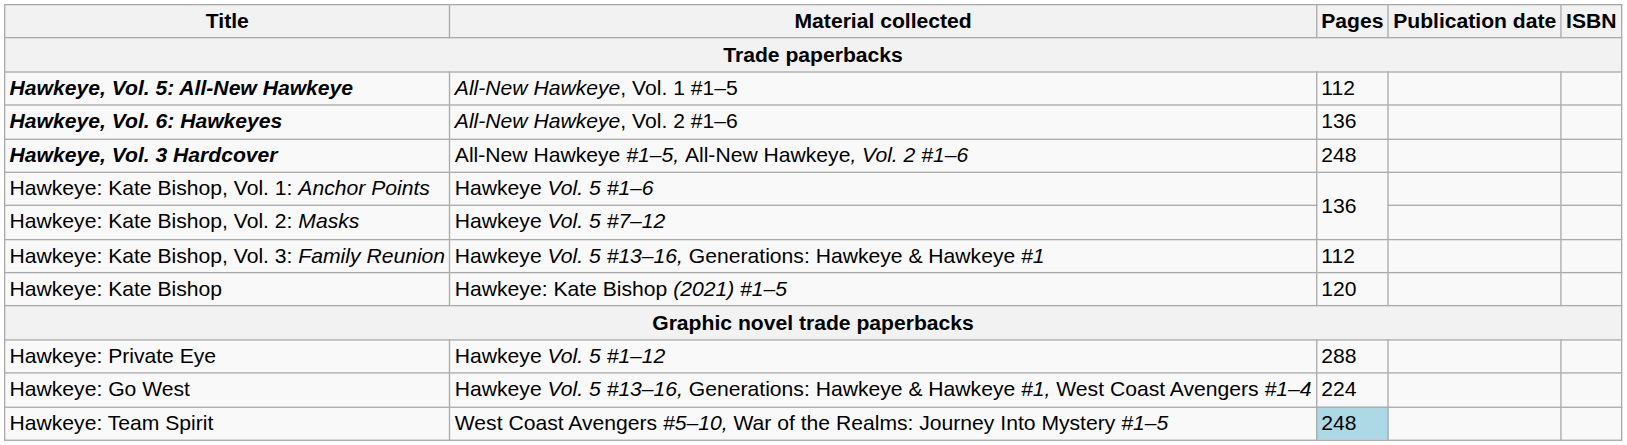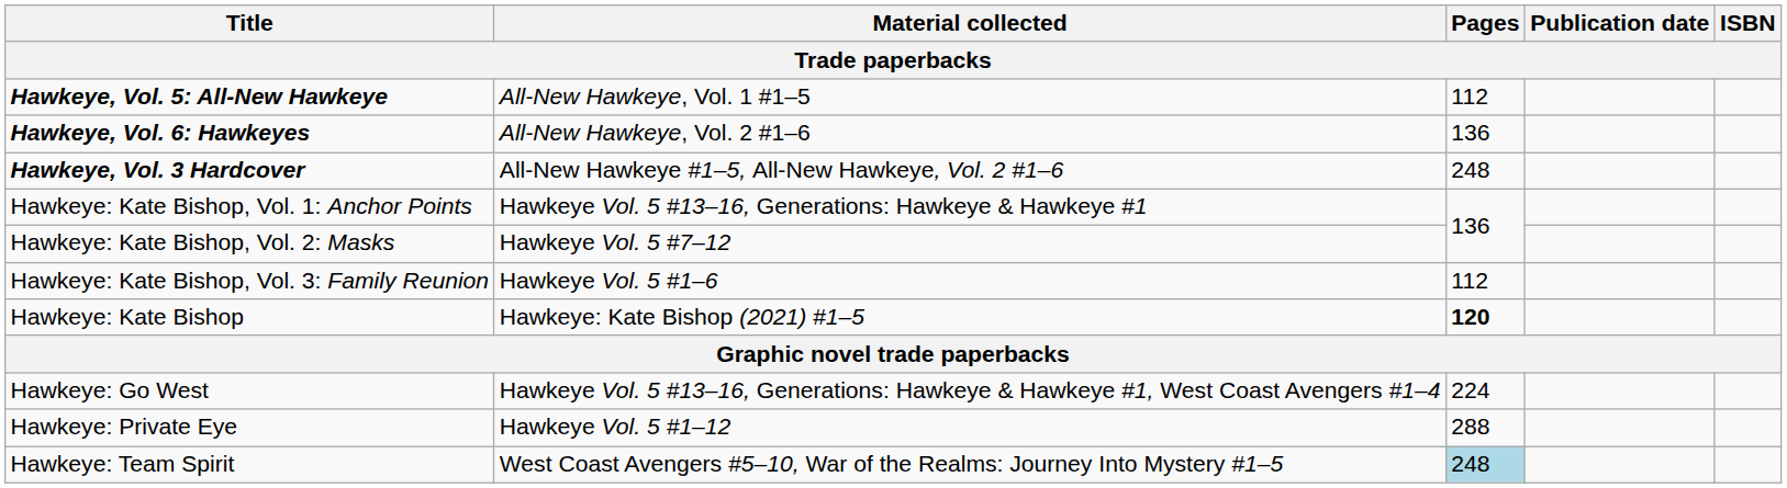Hawkeye: Kate Bishop, Vol. 1: Anchor Points | Material collected: Hawkeye Vol. 5 #1–6 -> Hawkeye Vol. 5 #13–16, Generations: Hawkeye & Hawkeye #1
Hawkeye: Kate Bishop, Vol. 3: Family Reunion | Material collected: Hawkeye Vol. 5 #13–16, Generations: Hawkeye & Hawkeye #1 -> Hawkeye Vol. 5 #1–6
Hawkeye: Kate Bishop | Pages: normal -> bold
rows swapped: Hawkeye: Private Eye <-> Hawkeye: Go West
